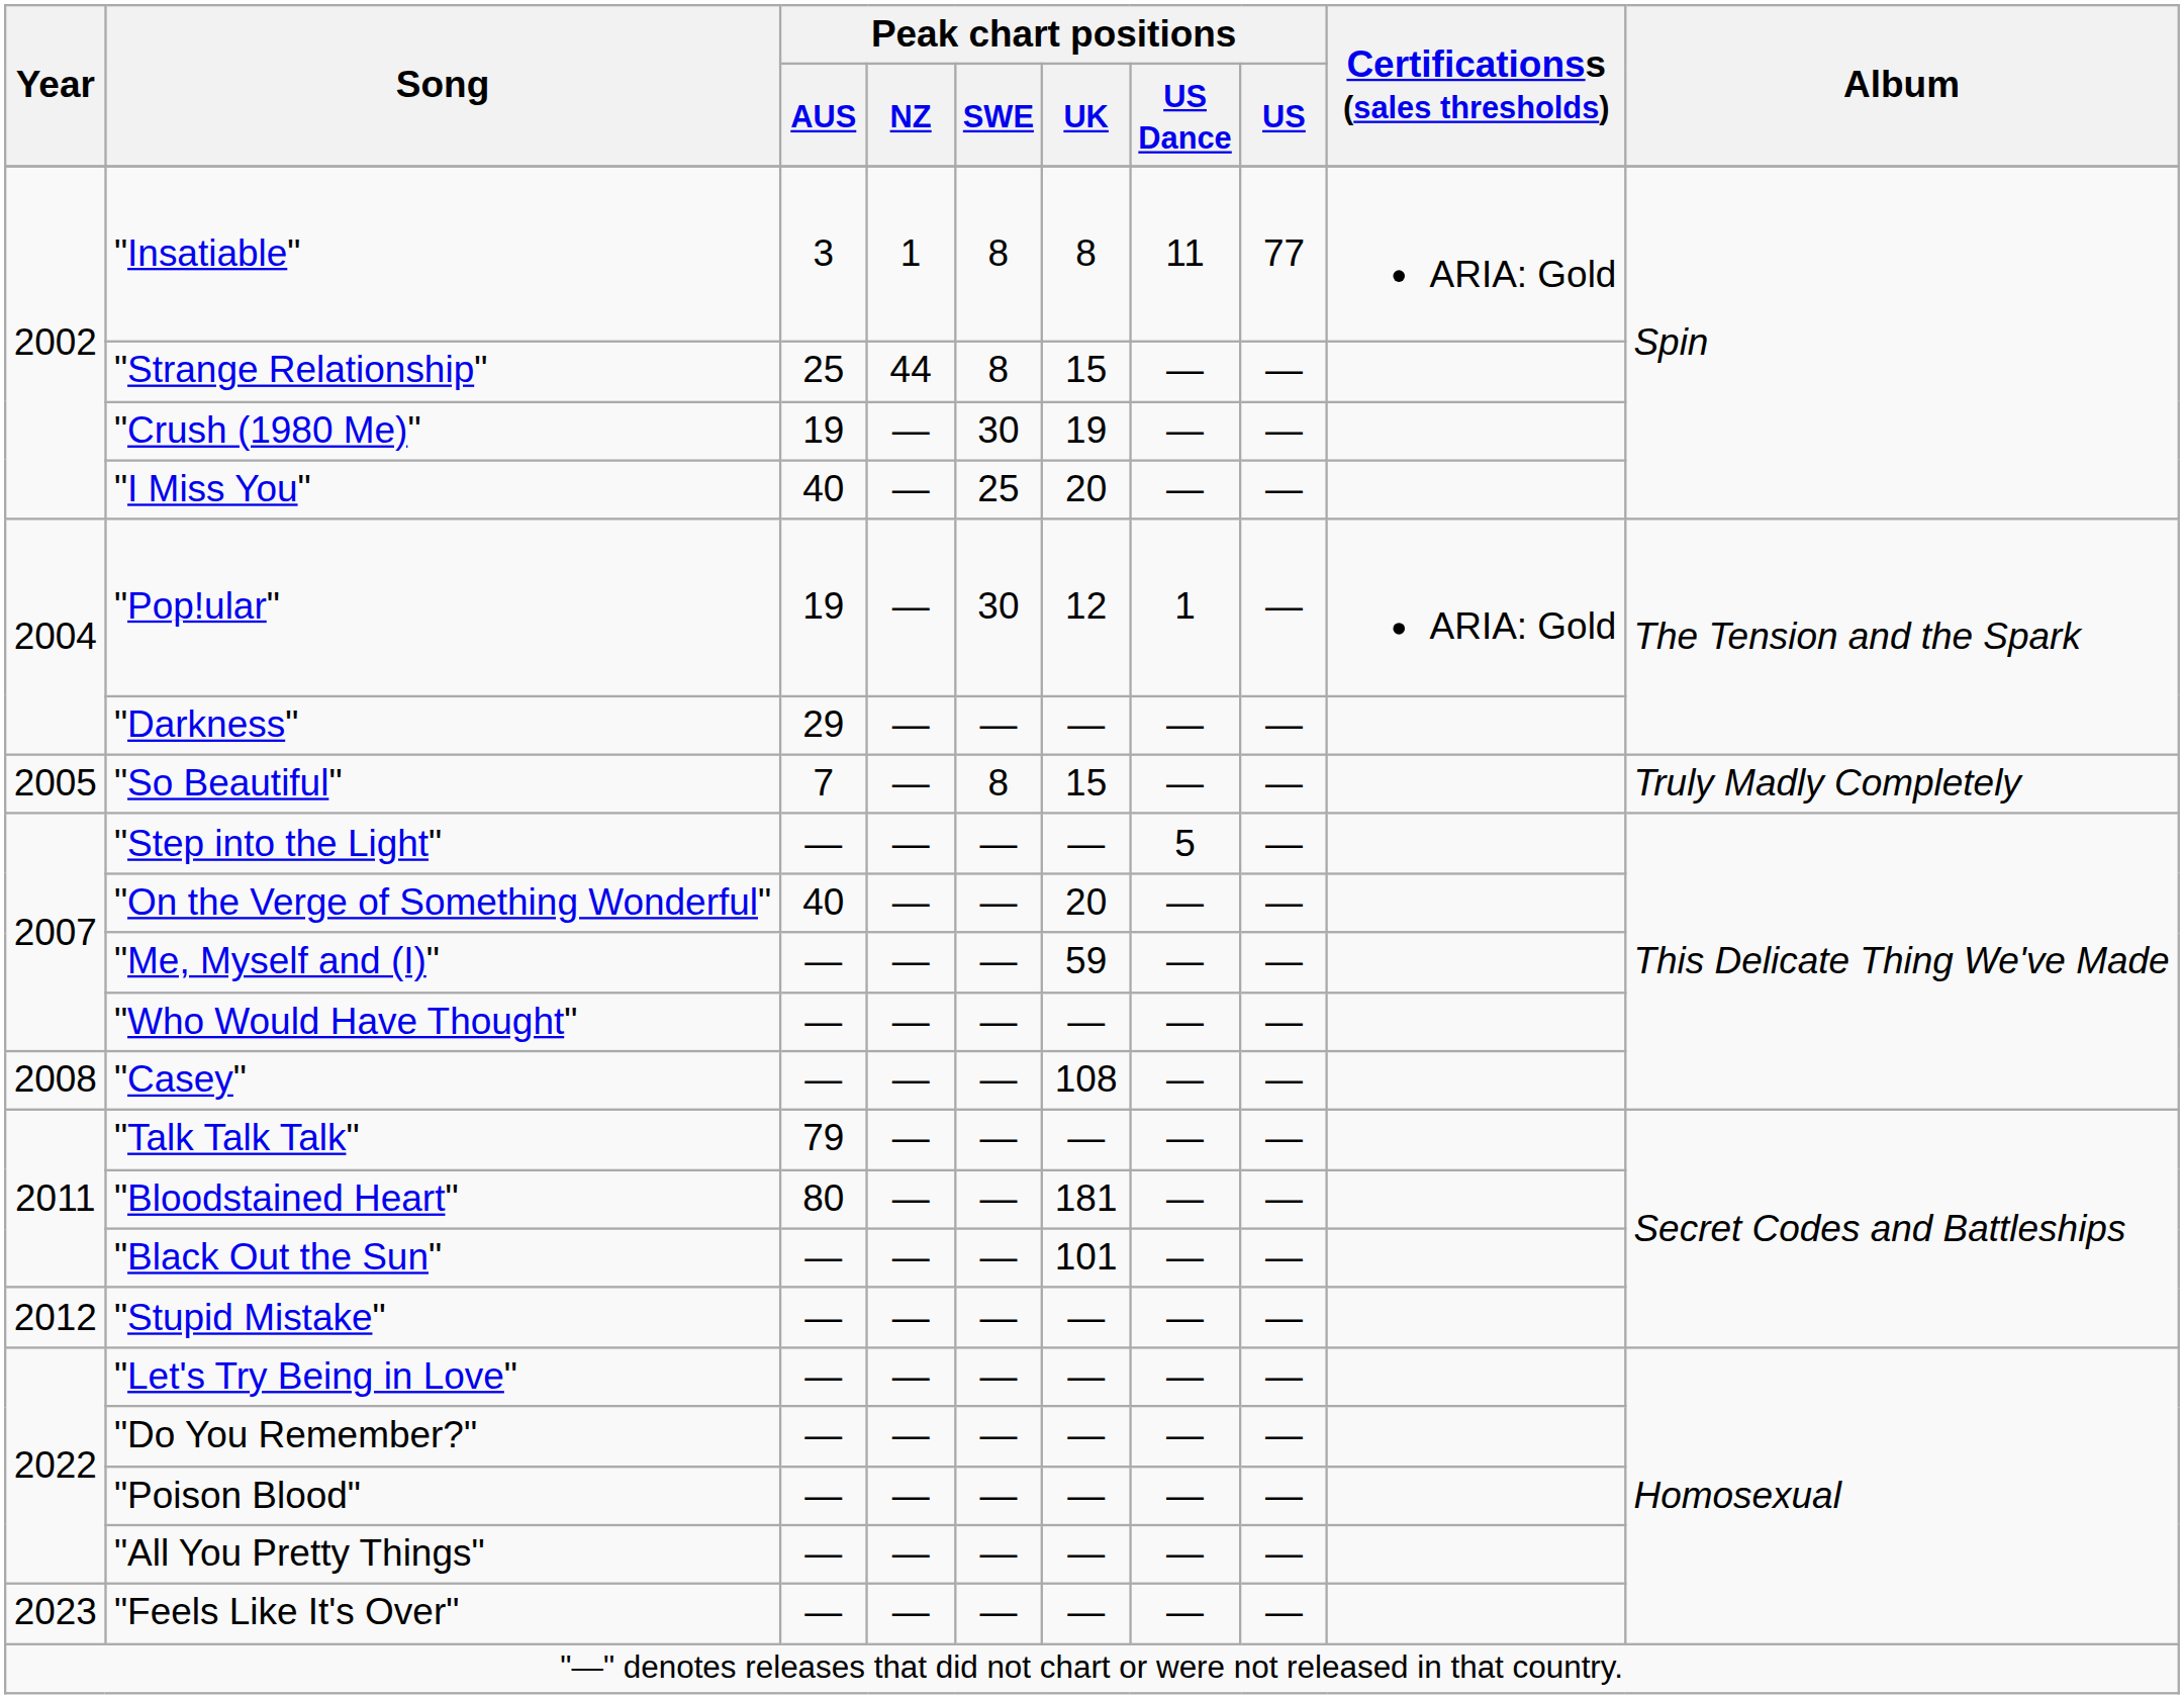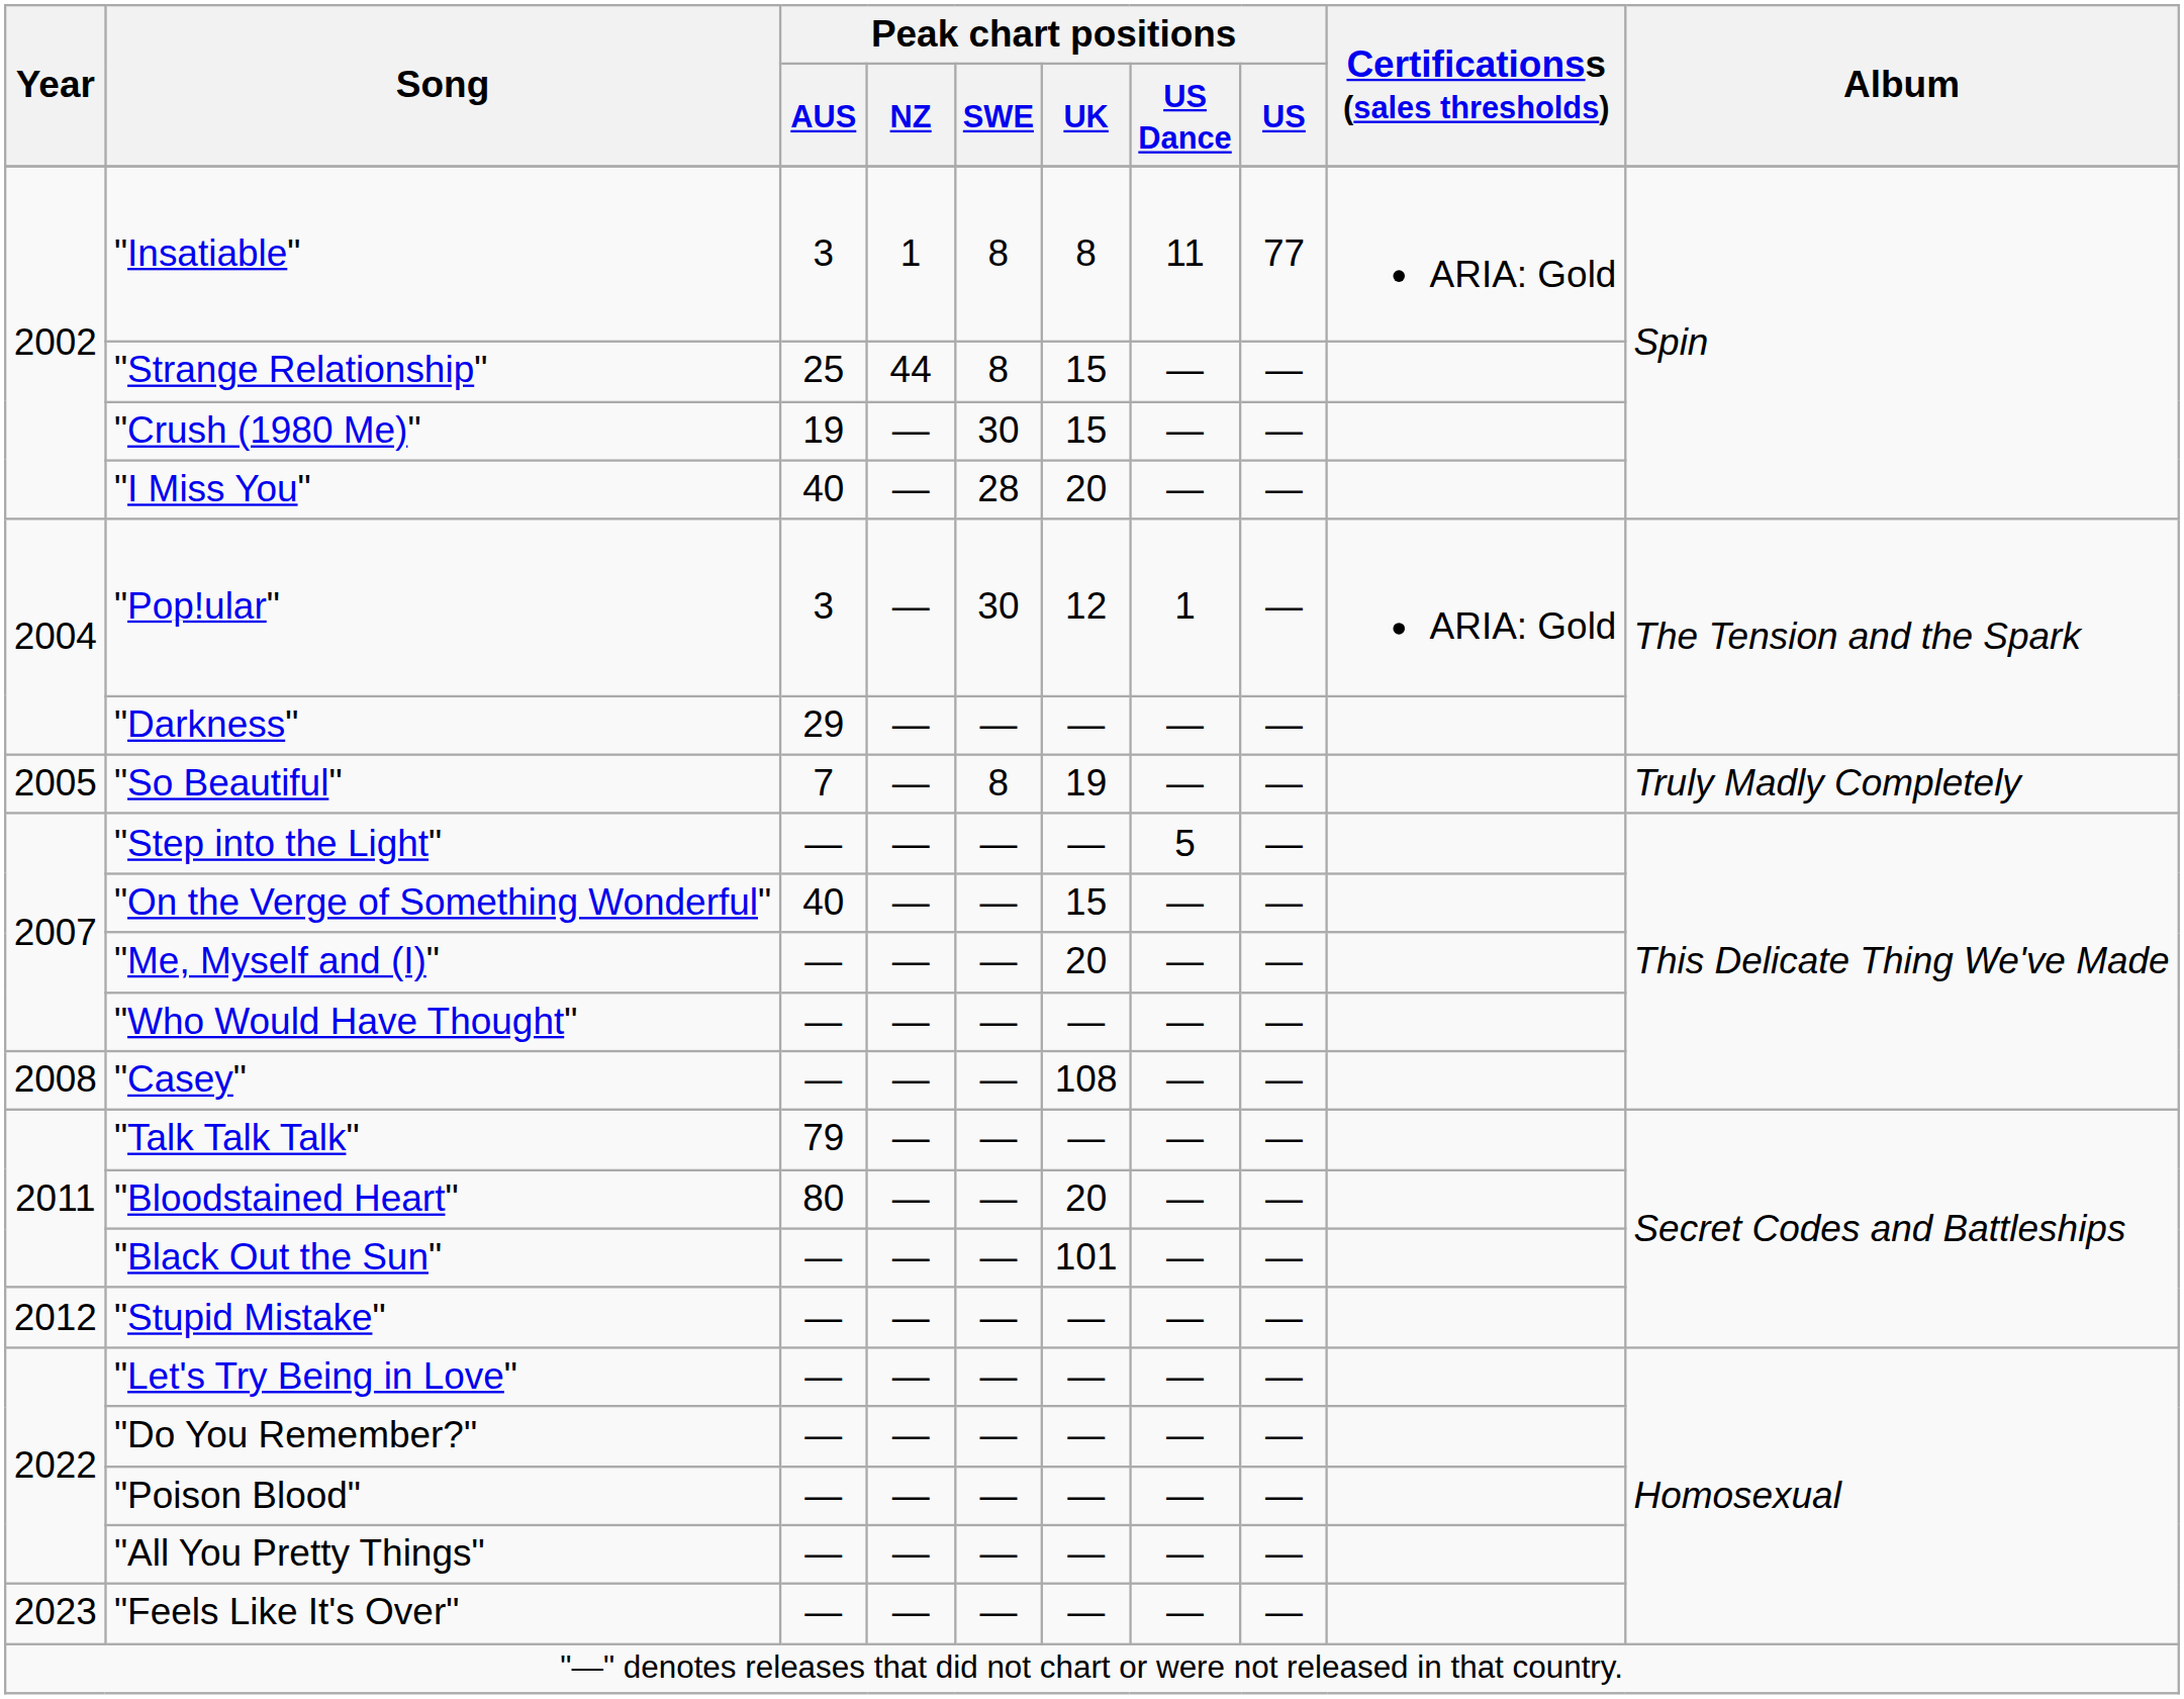"Crush (1980 Me)" | Peak chart positions / UK: 19 -> 15
"I Miss You" | Peak chart positions / SWE: 25 -> 28
"Pop!ular" | Peak chart positions / AUS: 19 -> 3
"So Beautiful" | Peak chart positions / UK: 15 -> 19
"On the Verge of Something Wonderful" | Peak chart positions / UK: 20 -> 15
"Me, Myself and (I)" | Peak chart positions / UK: 59 -> 20
"Bloodstained Heart" | Peak chart positions / UK: 181 -> 20
